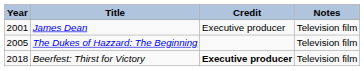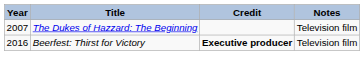- row: 2001 | James Dean | Executive producer | Television film
The Dukes of Hazzard: The Beginning | Year: 2005 -> 2007
Beerfest: Thirst for Victory | Year: 2018 -> 2016
